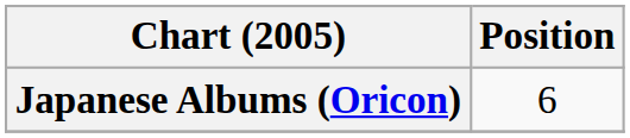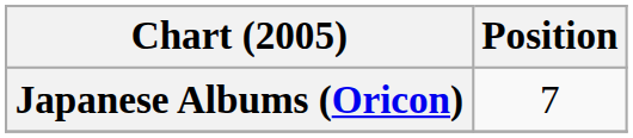Japanese Albums (Oricon) | Position: 6 -> 7
